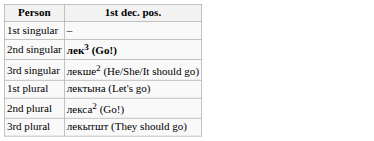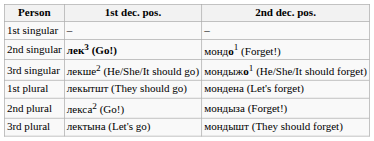+ column: 2nd dec. pos. | – | мондо1 (Forget!) | мондыжо1 (He/She/It should forget) | мондена (Let's forget) | мондыза (Forget!) | мондышт (They should forget)
1st plural | 1st dec. pos.: лектына (Let's go) -> лекытшт (They should go)
3rd plural | 1st dec. pos.: лекытшт (They should go) -> лектына (Let's go)
